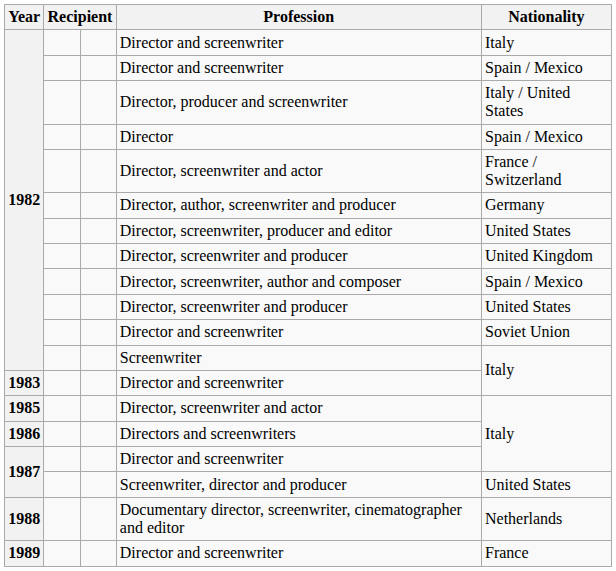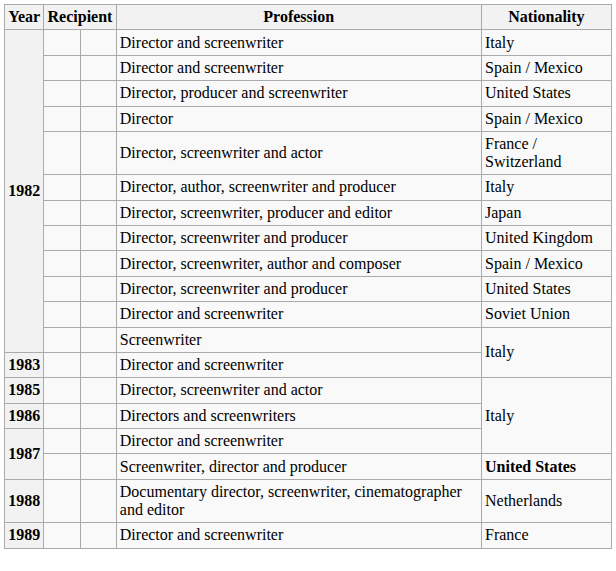Director, producer and screenwriter | Nationality: Italy / United States -> United States
Director, author, screenwriter and producer | Nationality: Germany -> Italy
Director, screenwriter, producer and editor | Nationality: United States -> Japan
Screenwriter, director and producer | Nationality: normal -> bold
